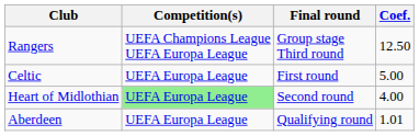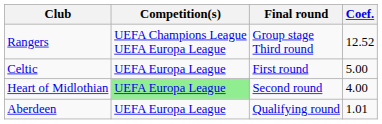Rangers | Coef.: 12.50 -> 12.52
